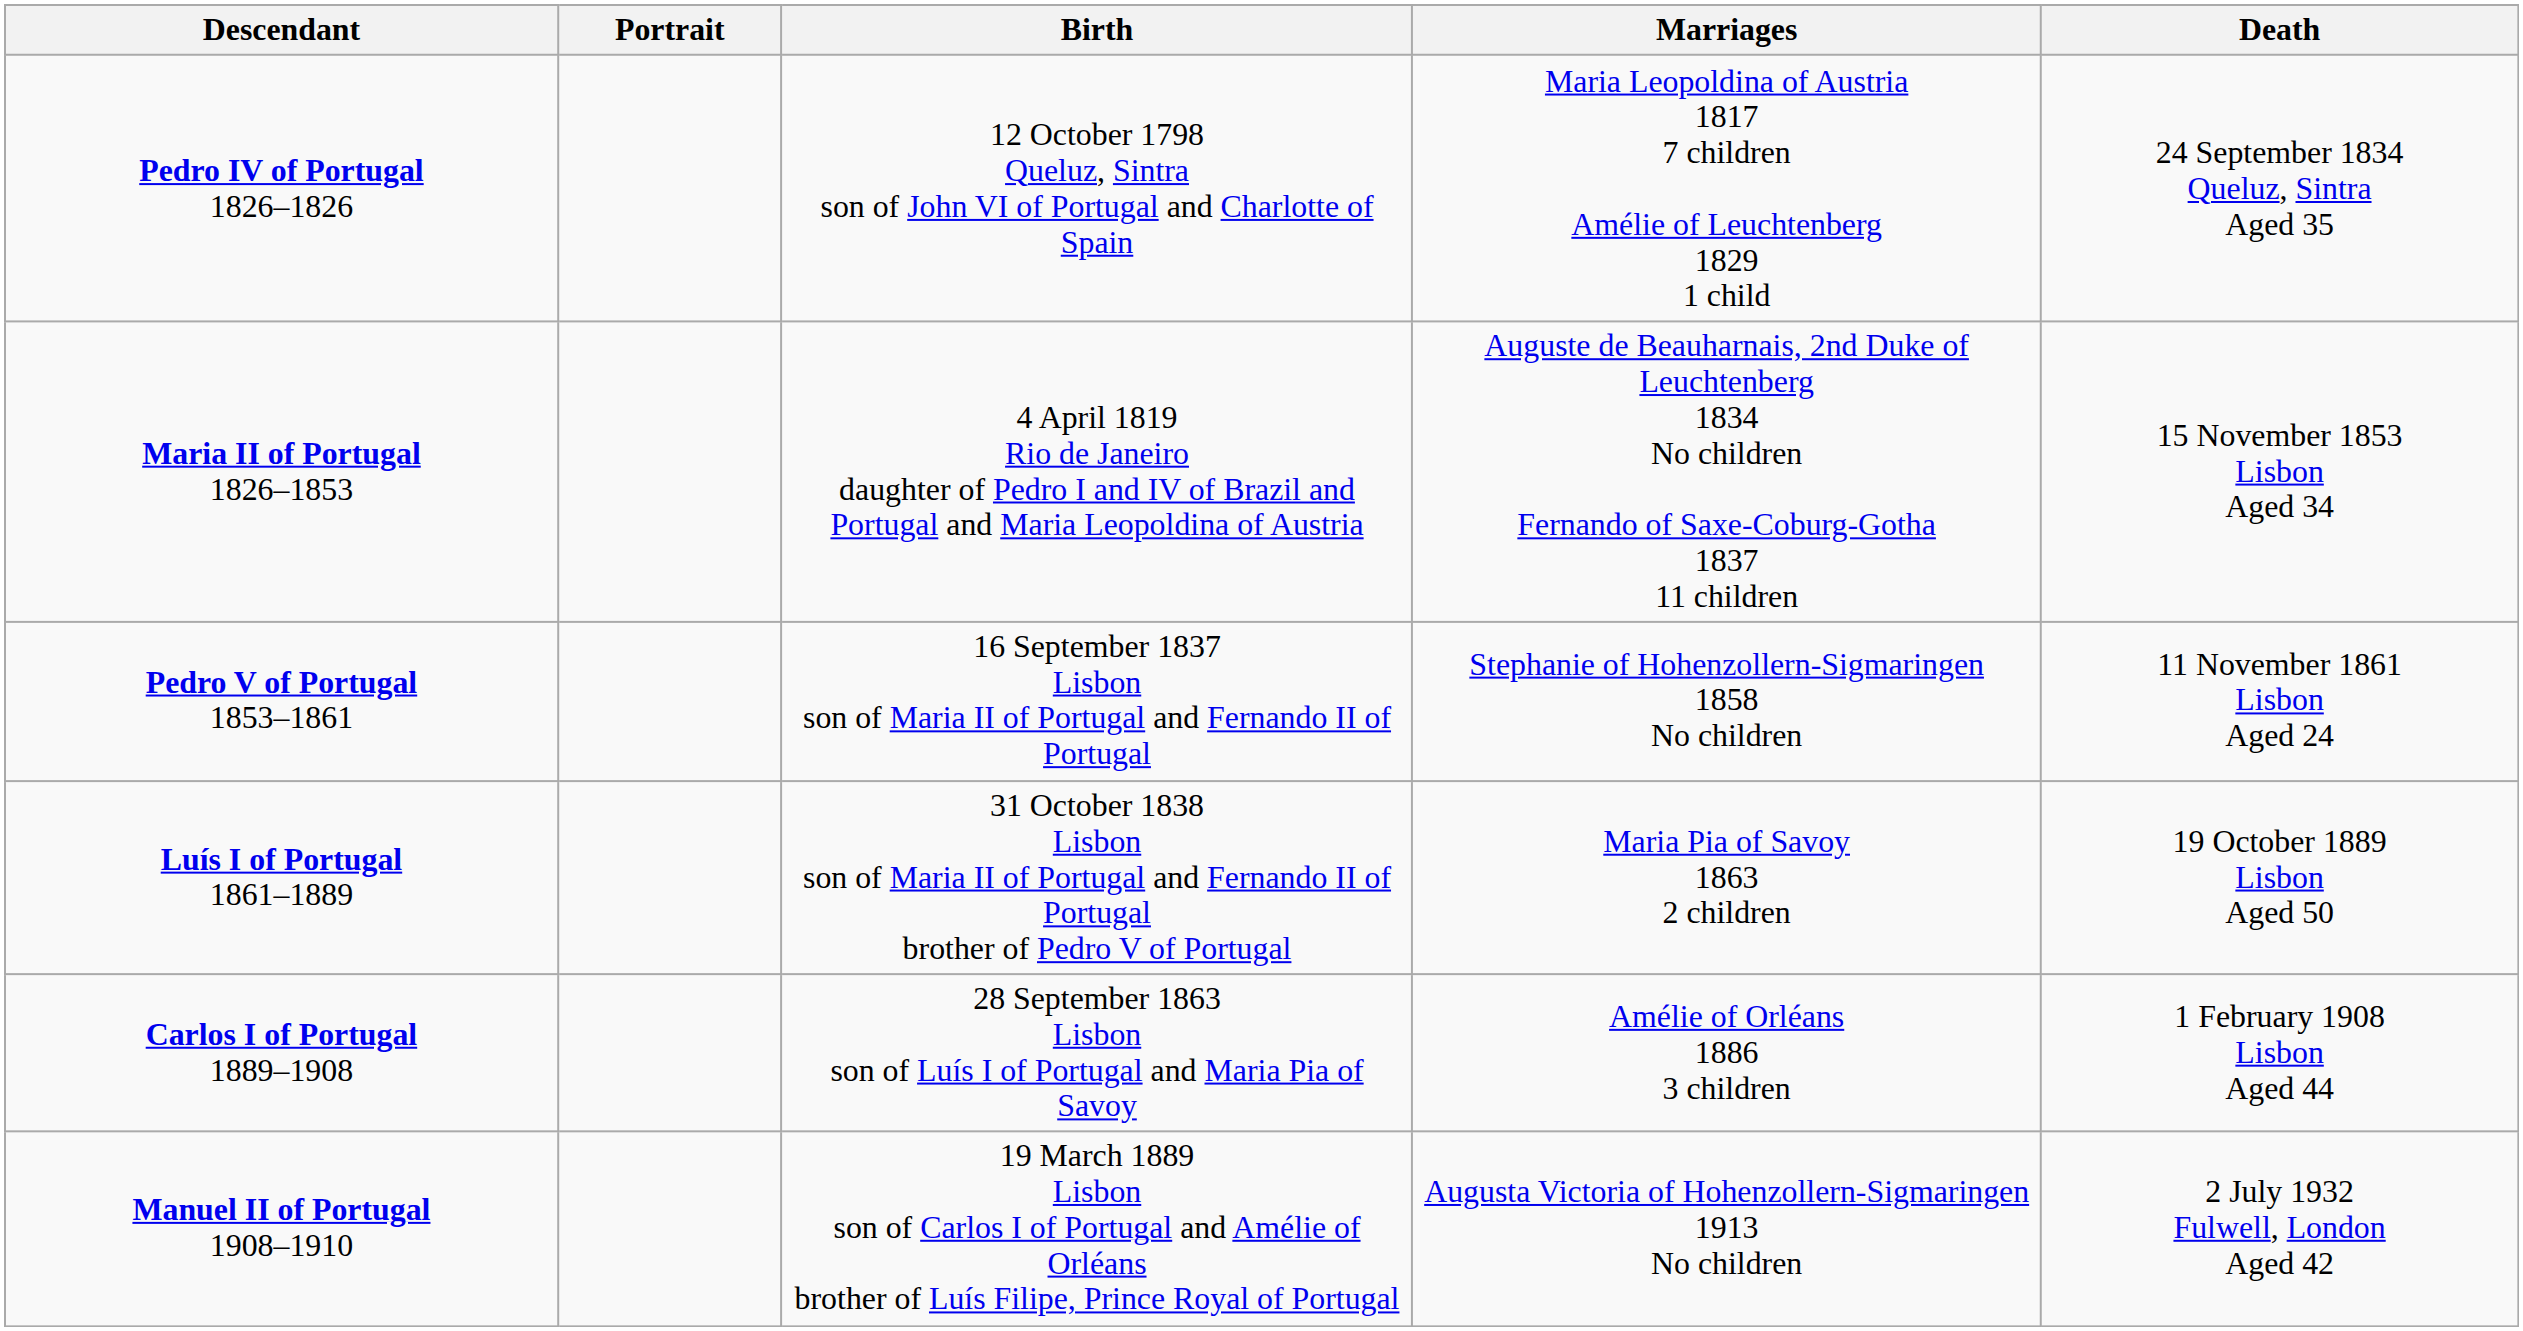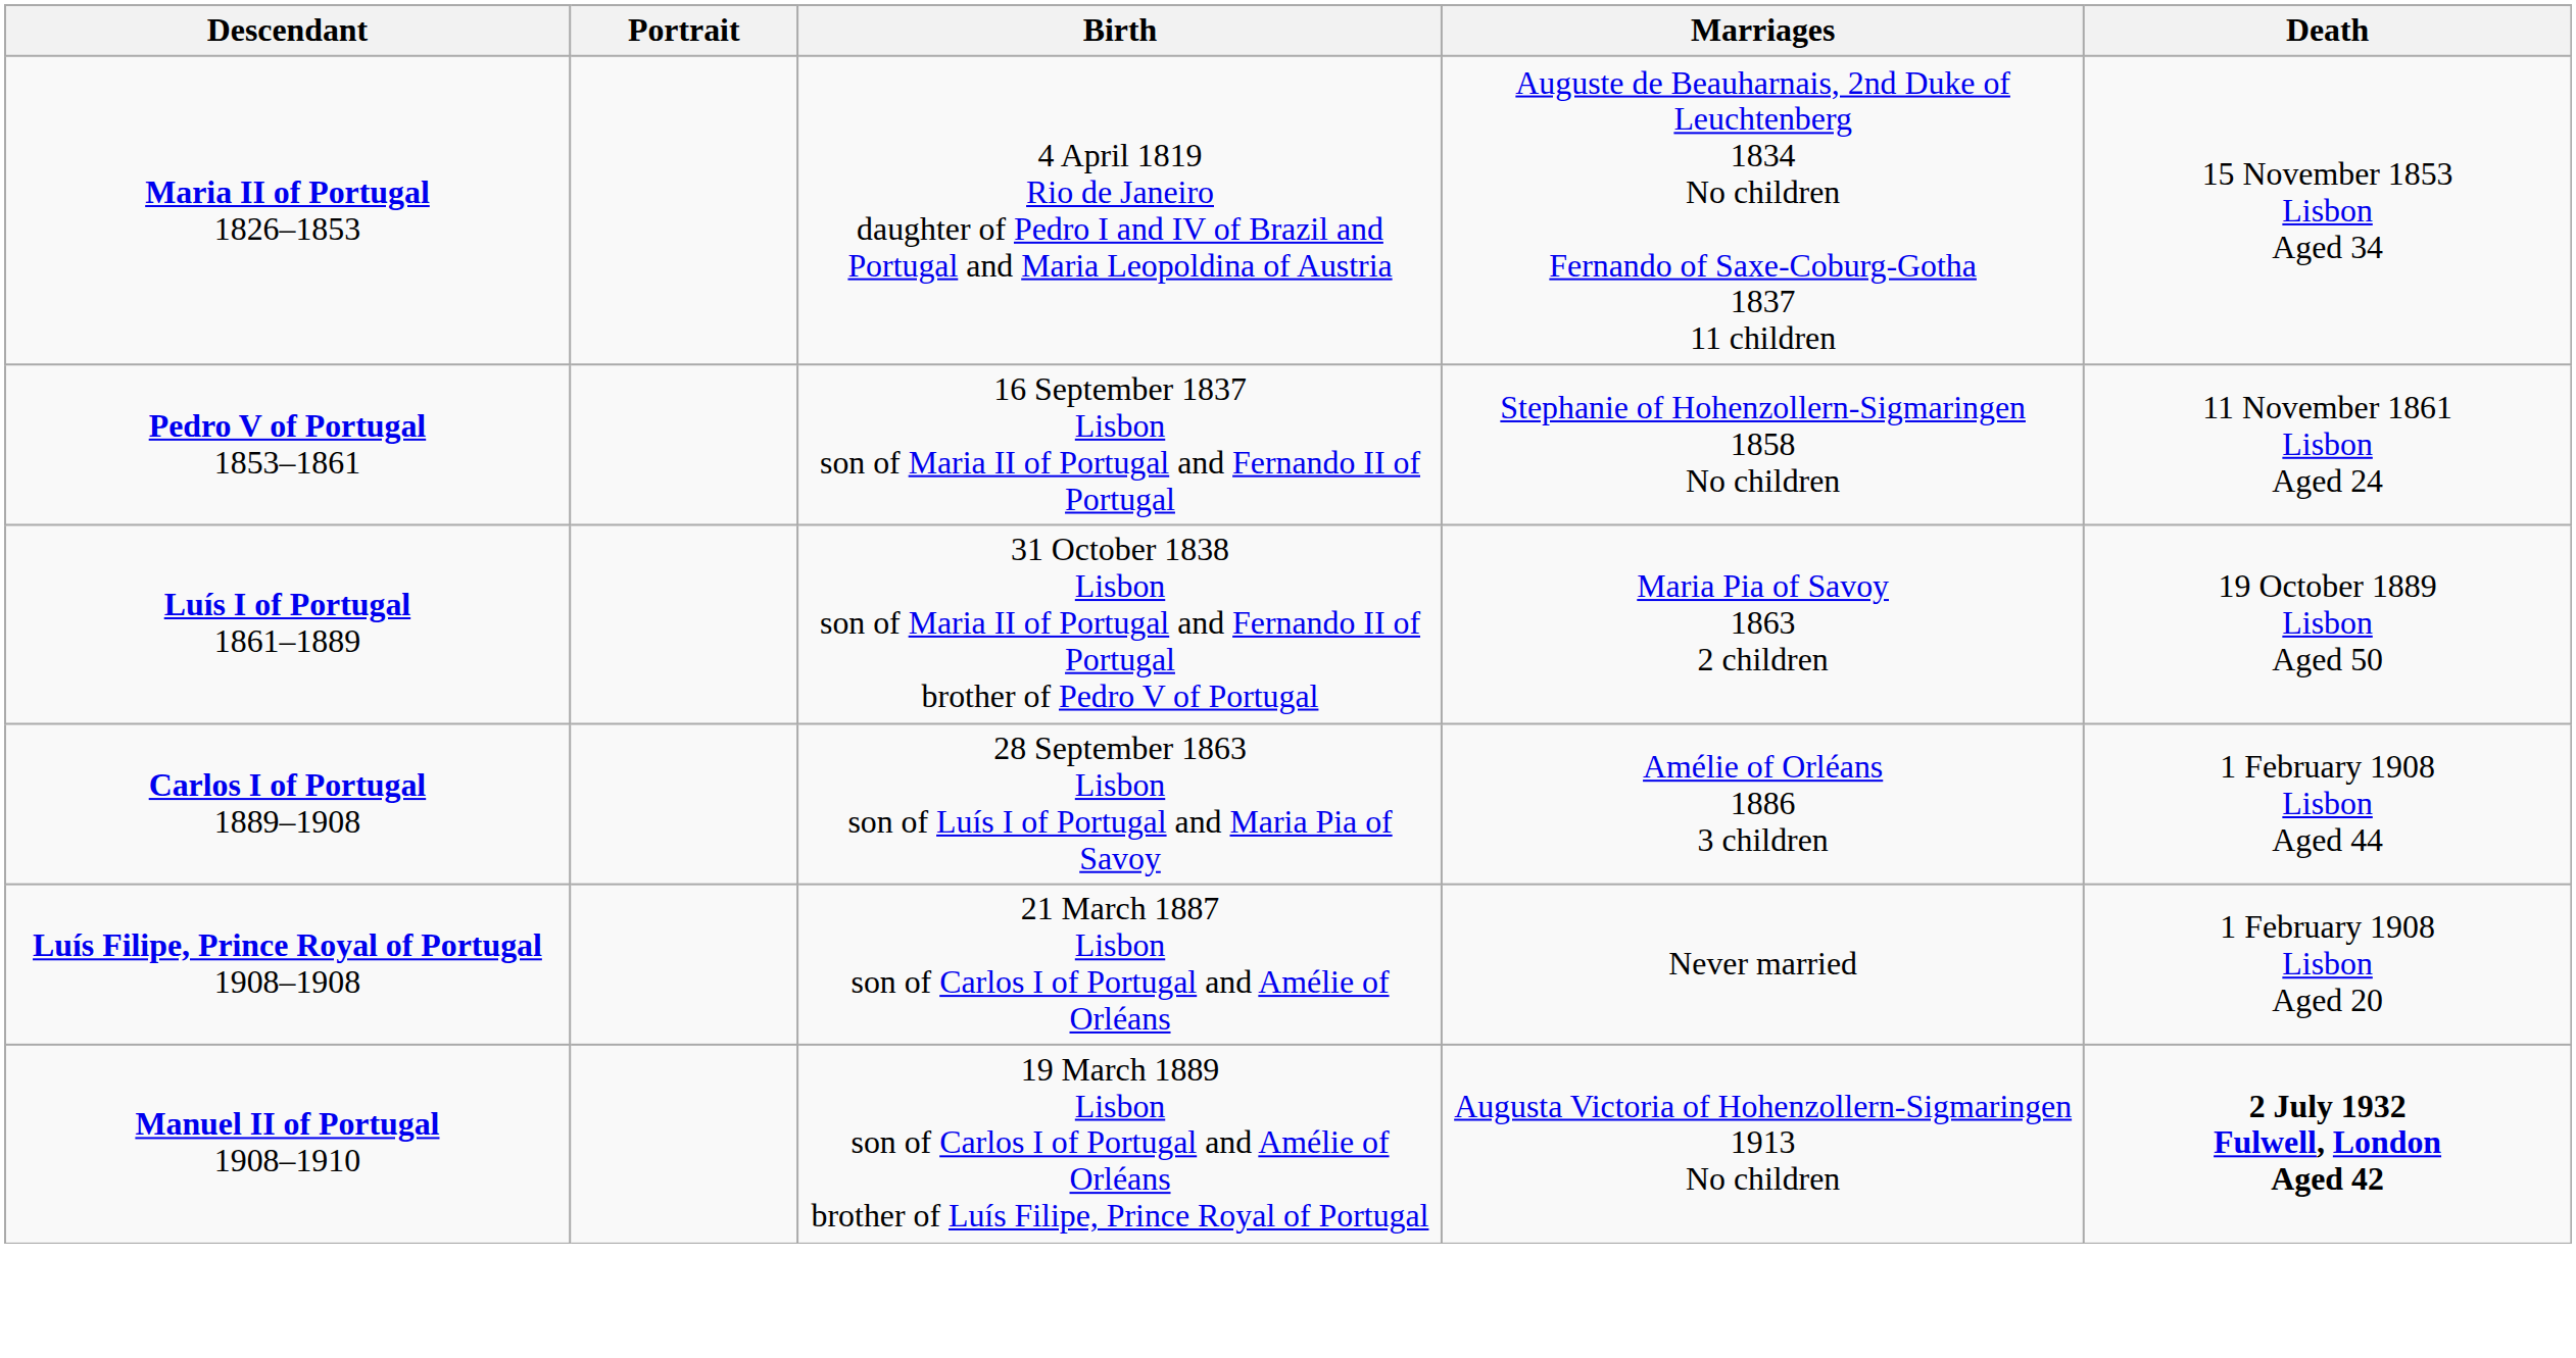- row: Pedro IV of Portugal 1826–1826 | 12 October 1798 Queluz, Sintra son of John VI of Portugal and Charlotte of Spain | Maria Leopoldina of Austria 1817 7 children Amélie of Leuchtenberg 1829 1 child | 24 September 1834 Queluz, Sintra Aged 35
+ row: Luís Filipe, Prince Royal of Portugal 1908–1908 | 21 March 1887 Lisbon son of Carlos I of Portugal and Amélie of Orléans | Never married | 1 February 1908 Lisbon Aged 20
Manuel II of Portugal 1908–1910 | Death: normal -> bold
